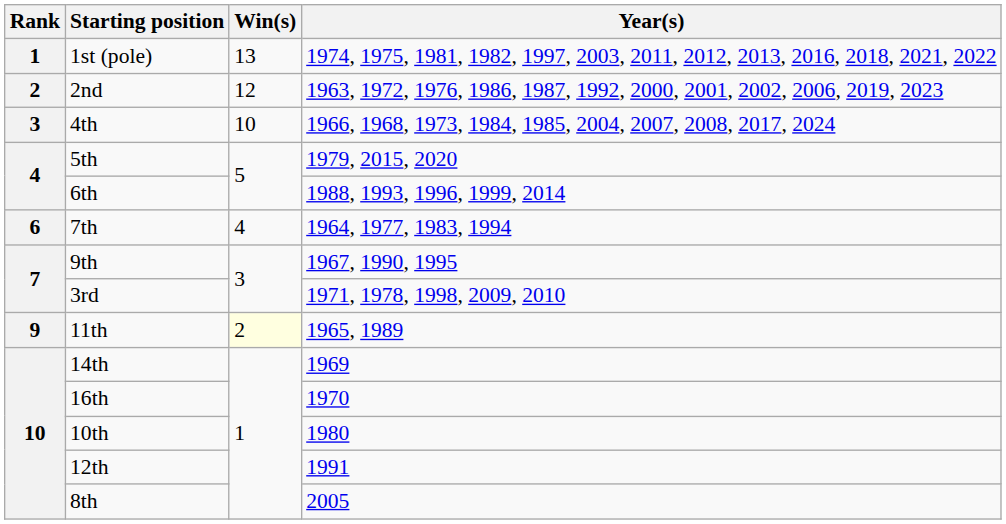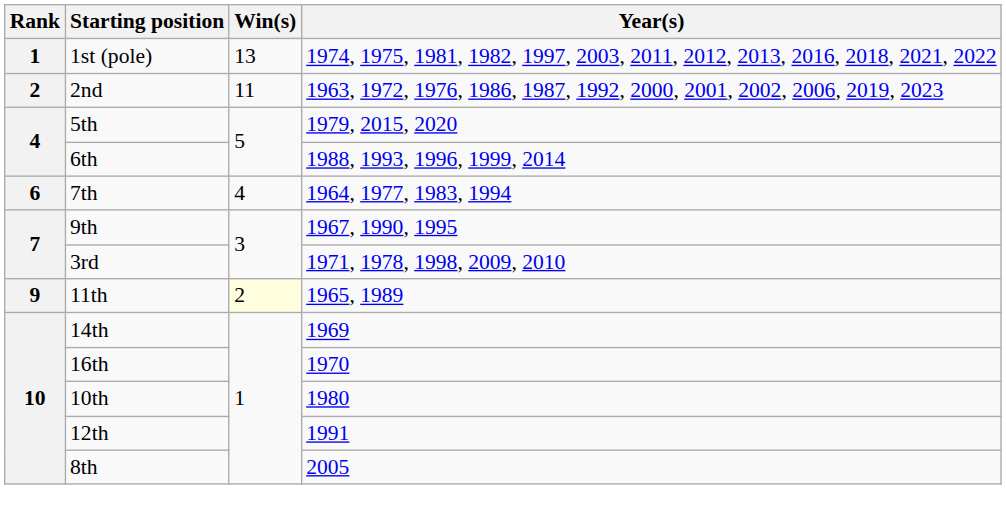2nd | Win(s): 12 -> 11
- row: 3 | 4th | 10 | 1966, 1968, 1973, 1984, 1985, 2004, 2007, 2008, 2017, 2024
